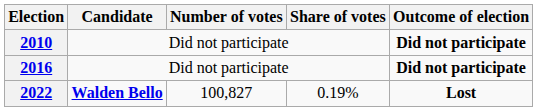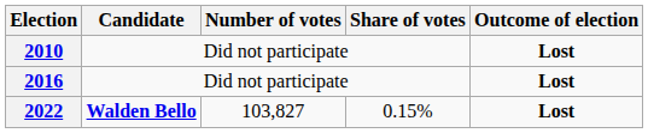2010 | Outcome of election: Did not participate -> Lost
2016 | Outcome of election: Did not participate -> Lost
2022 | Number of votes: 100,827 -> 103,827
2022 | Share of votes: 0.19% -> 0.15%
